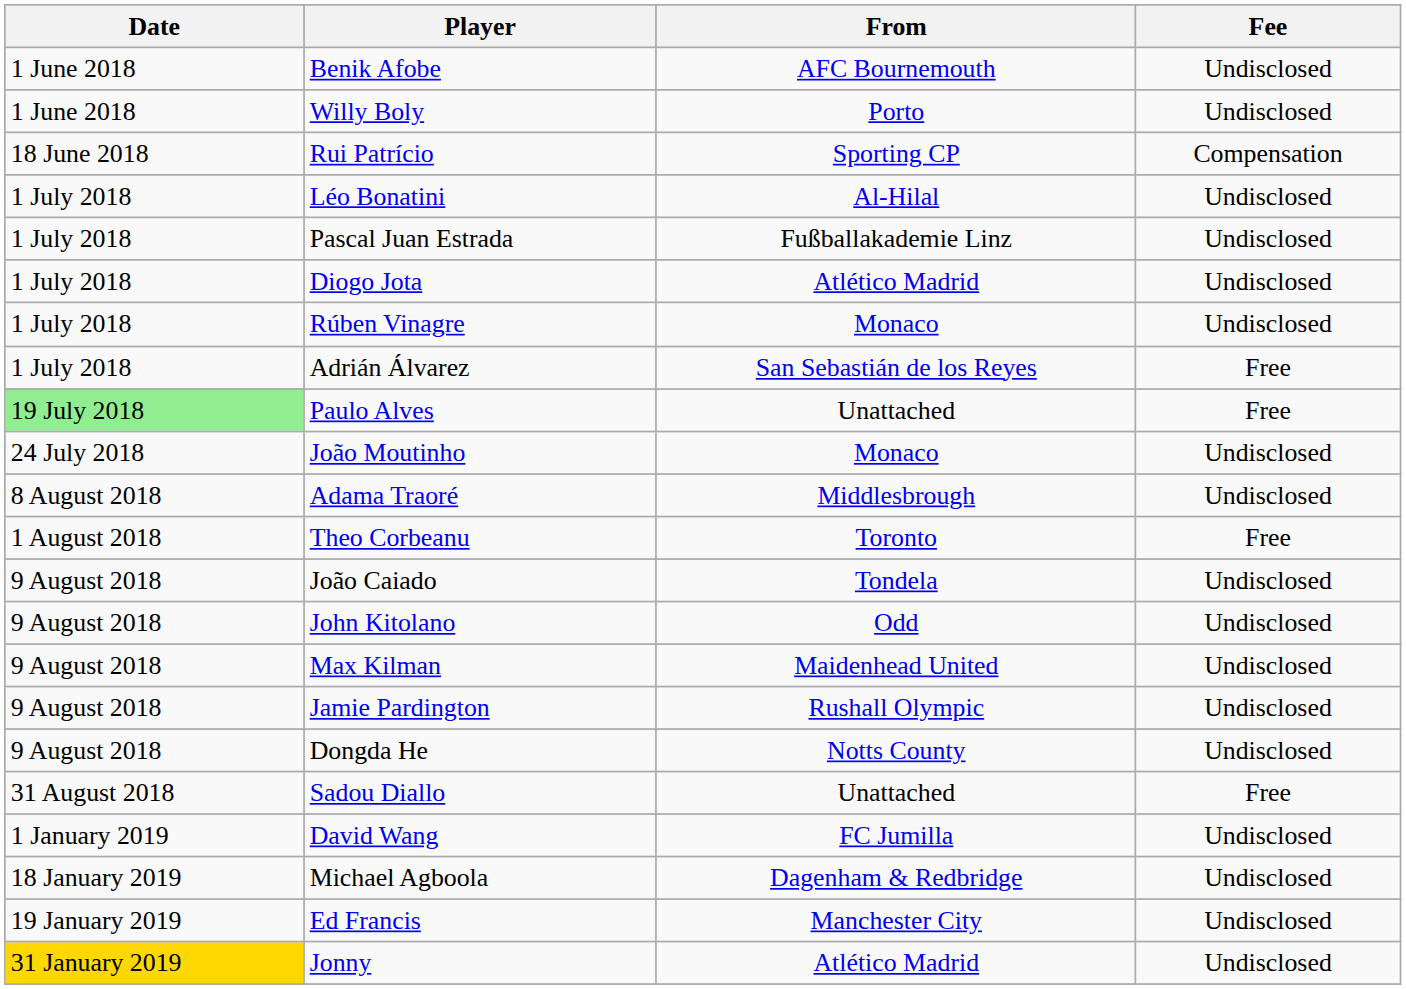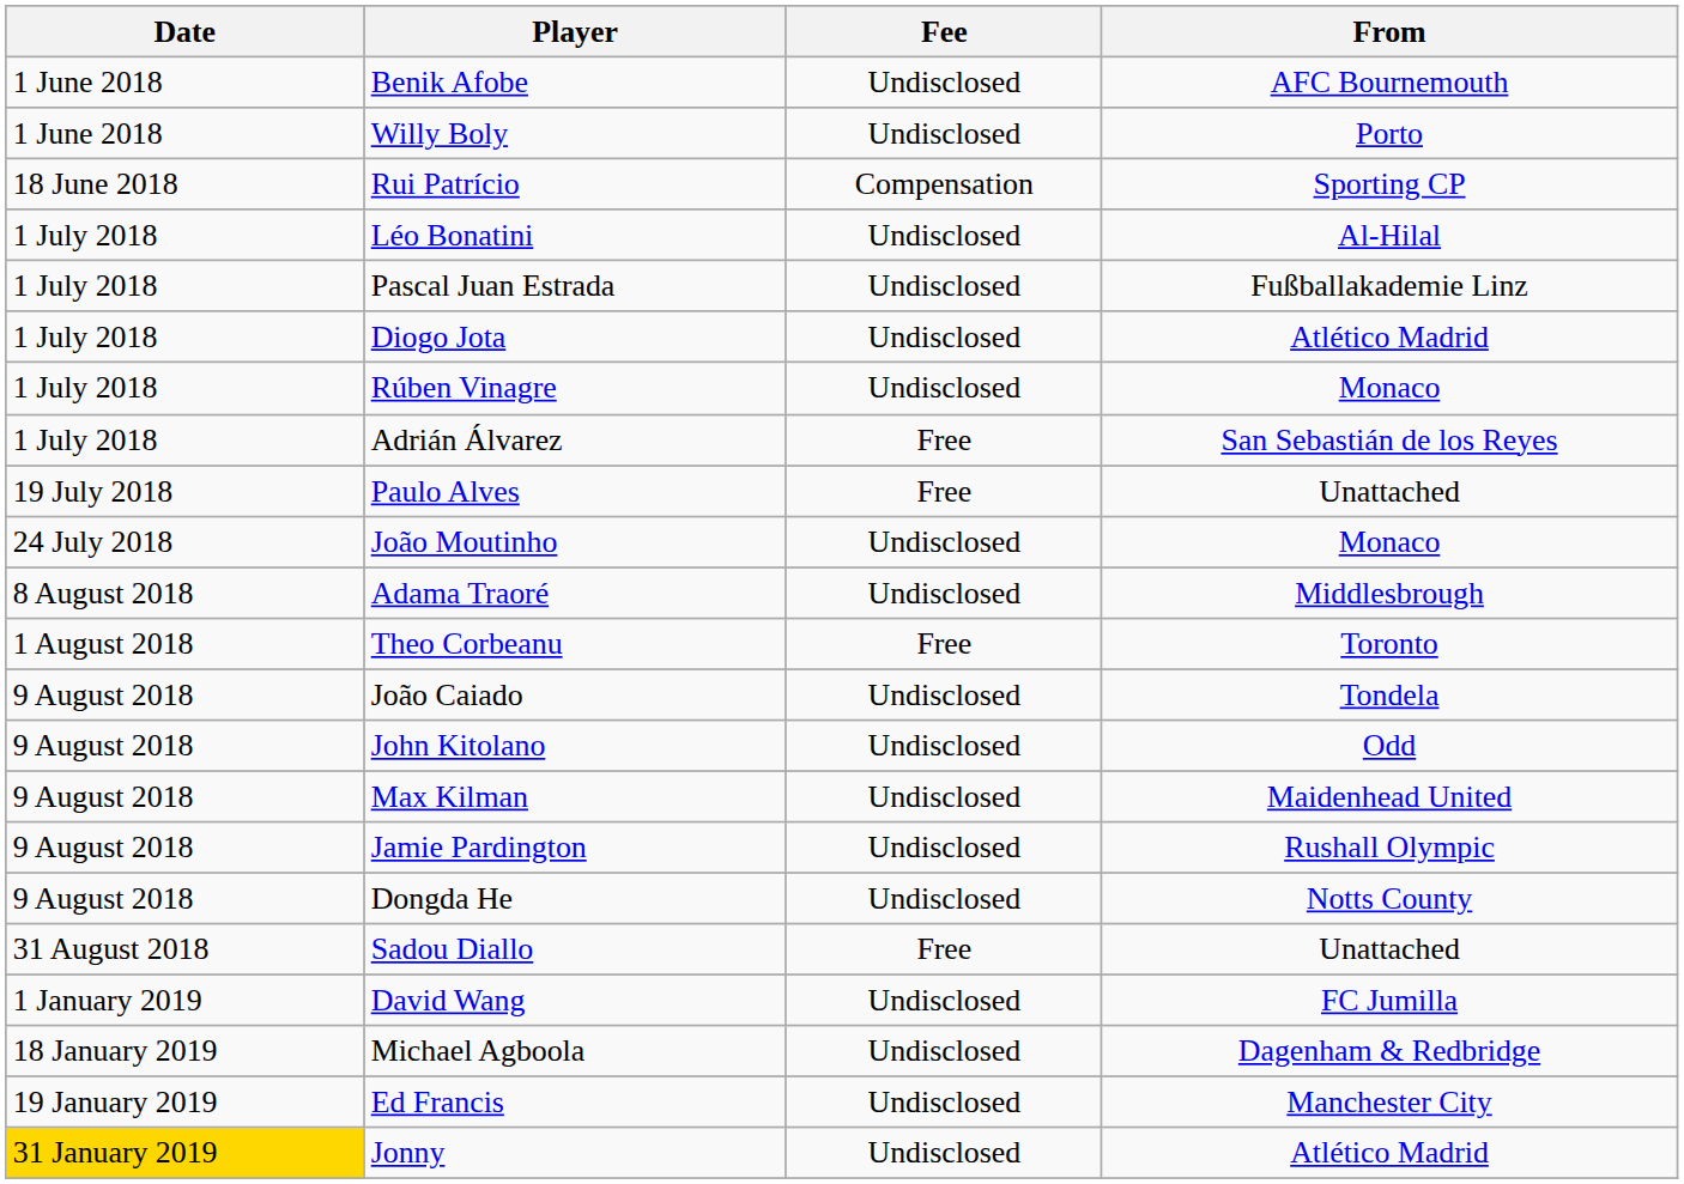columns swapped: From <-> Fee
Paulo Alves | Date: lightgreen background -> no background
